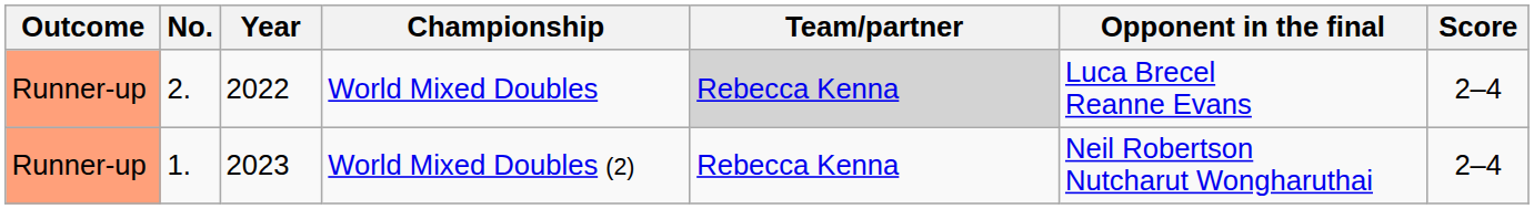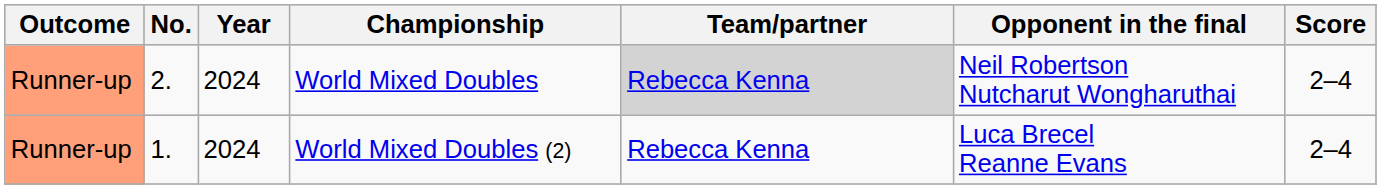World Mixed Doubles | Year: 2022 -> 2024
World Mixed Doubles | Opponent in the final: Luca Brecel Reanne Evans -> Neil Robertson Nutcharut Wongharuthai
World Mixed Doubles (2) | Year: 2023 -> 2024
World Mixed Doubles (2) | Opponent in the final: Neil Robertson Nutcharut Wongharuthai -> Luca Brecel Reanne Evans
